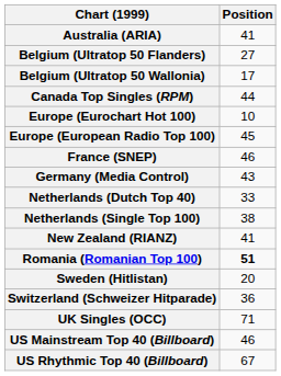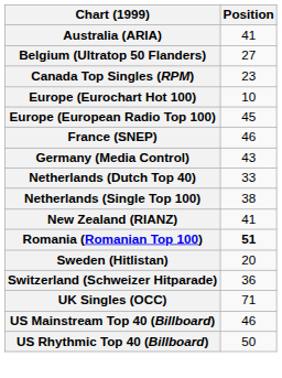- row: Belgium (Ultratop 50 Wallonia) | 17
Canada Top Singles (RPM) | Position: 44 -> 23
US Rhythmic Top 40 (Billboard) | Position: 67 -> 50
